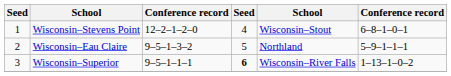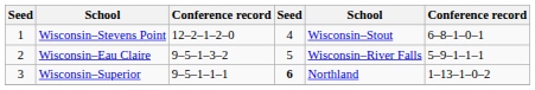Wisconsin–Eau Claire | column 5: Northland -> Wisconsin–River Falls
Wisconsin–Superior | column 5: Wisconsin–River Falls -> Northland
